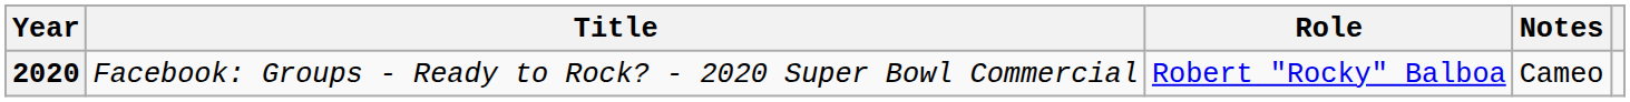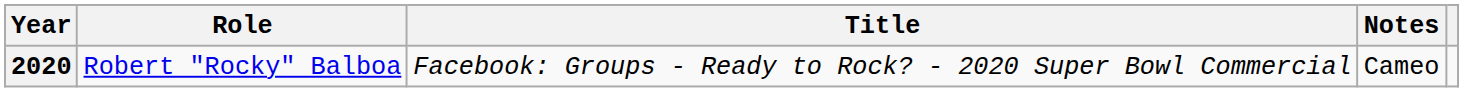columns swapped: Title <-> Role
